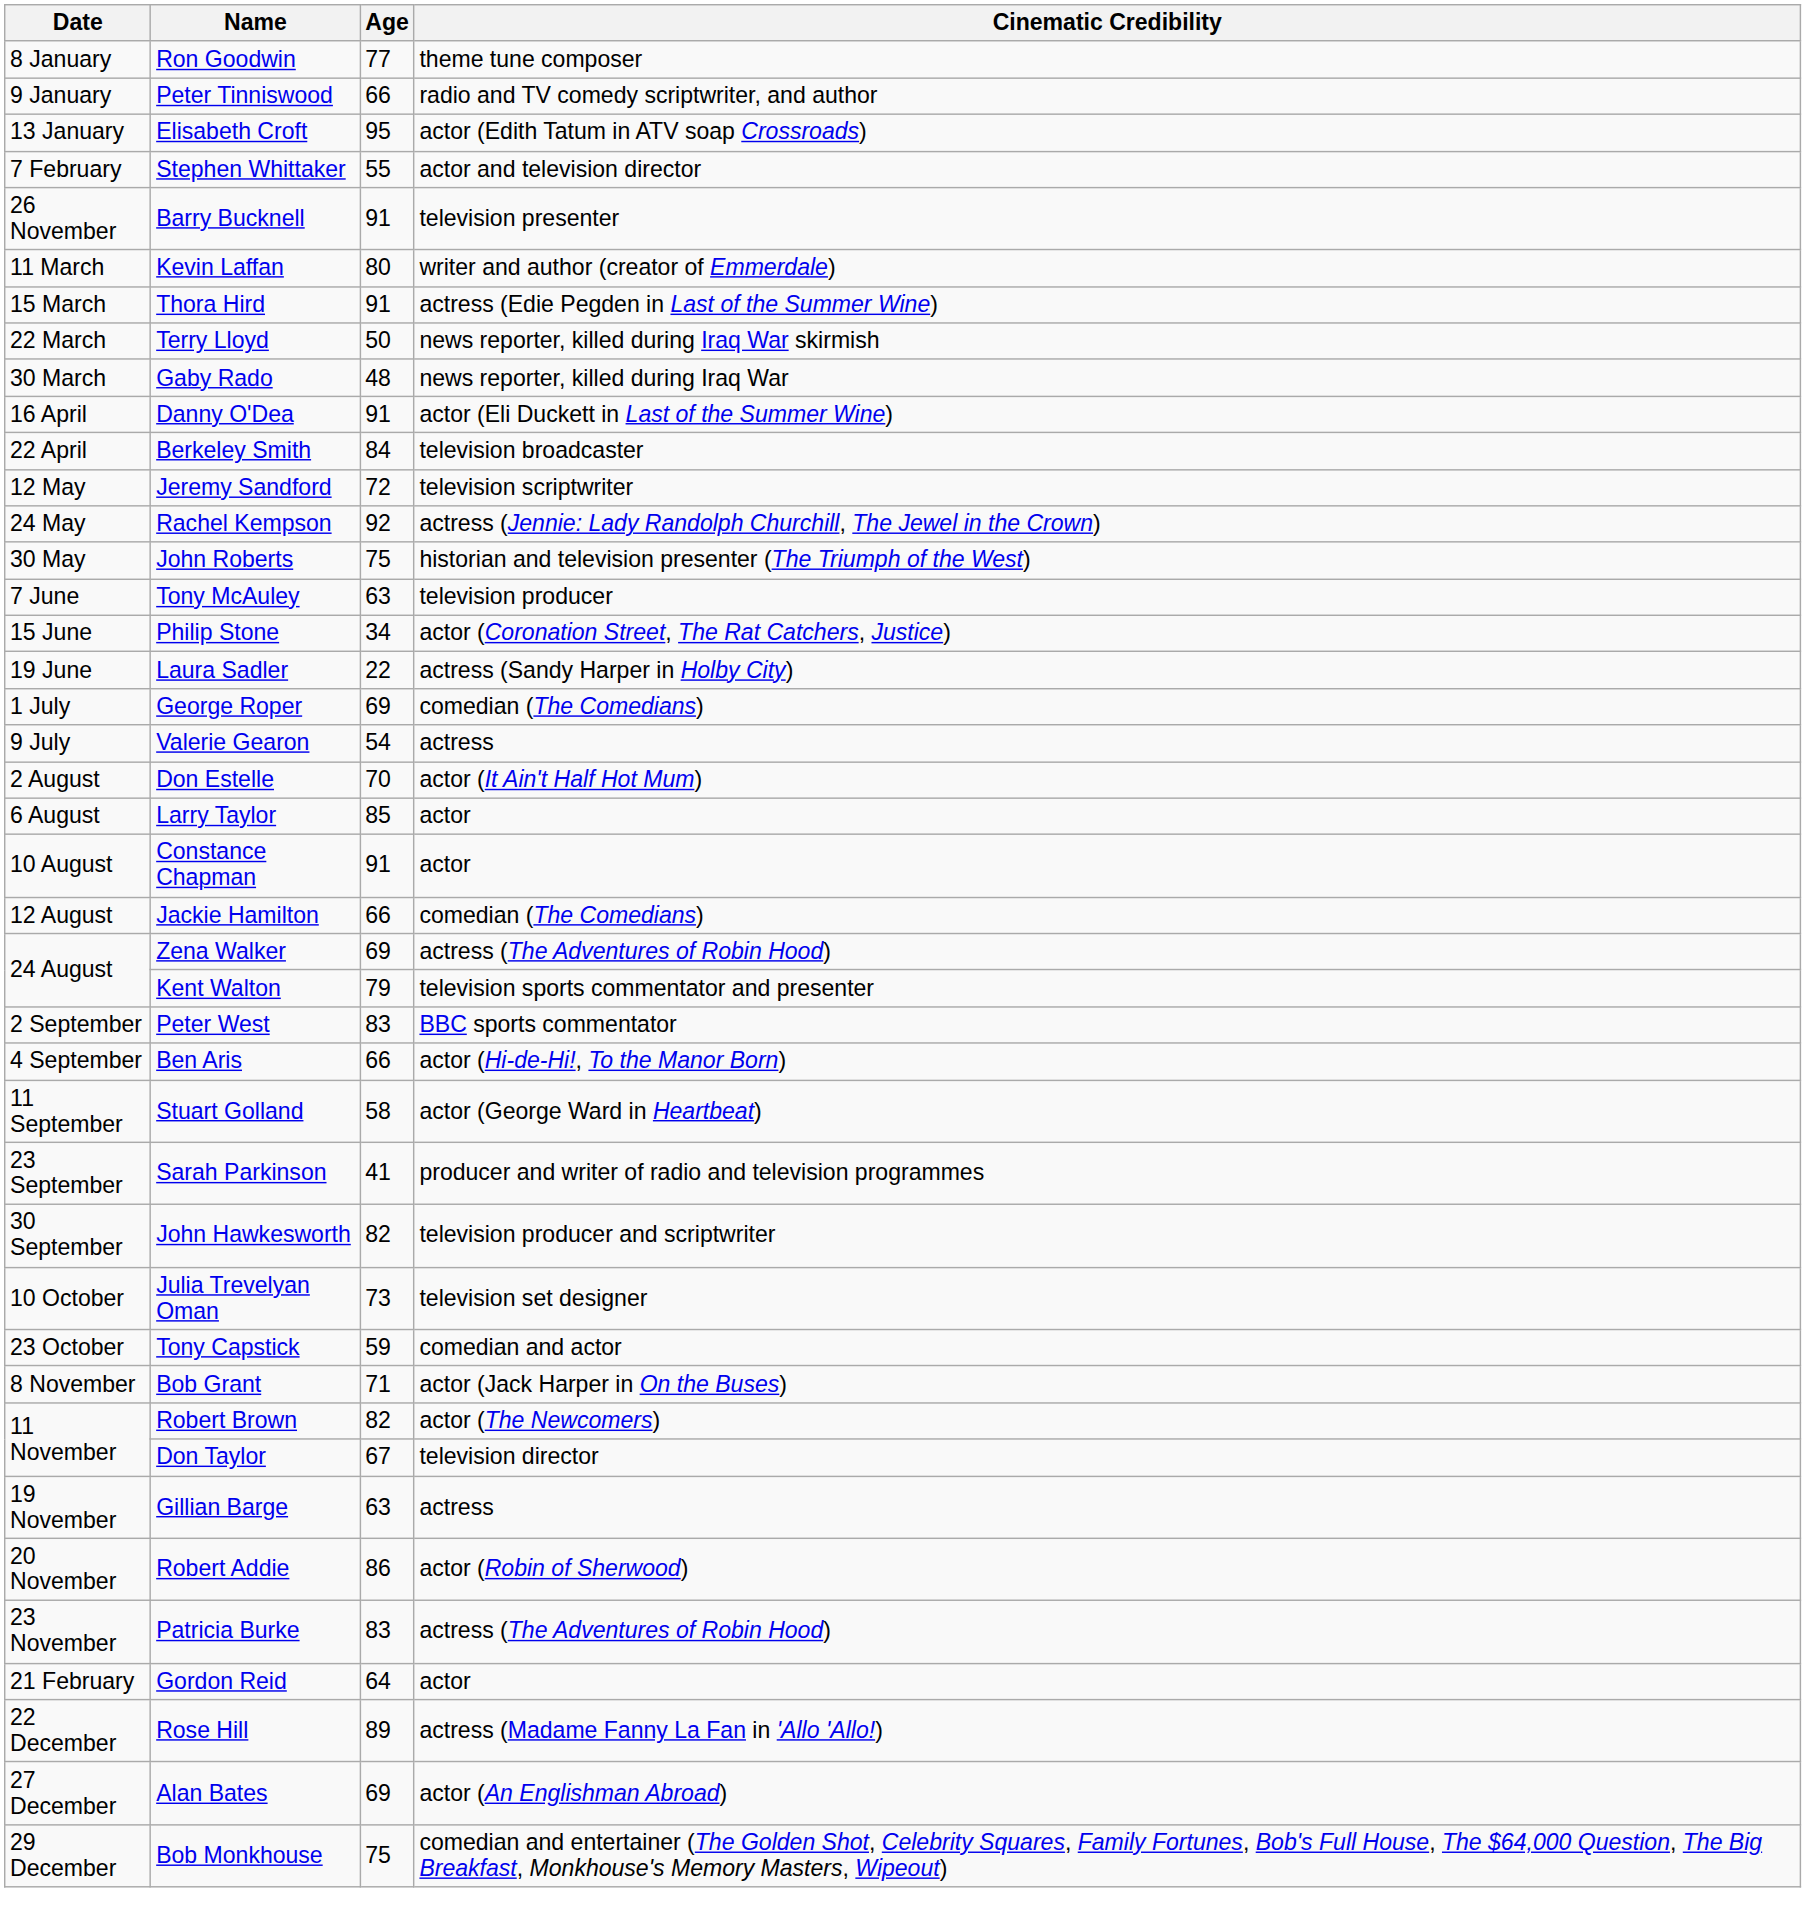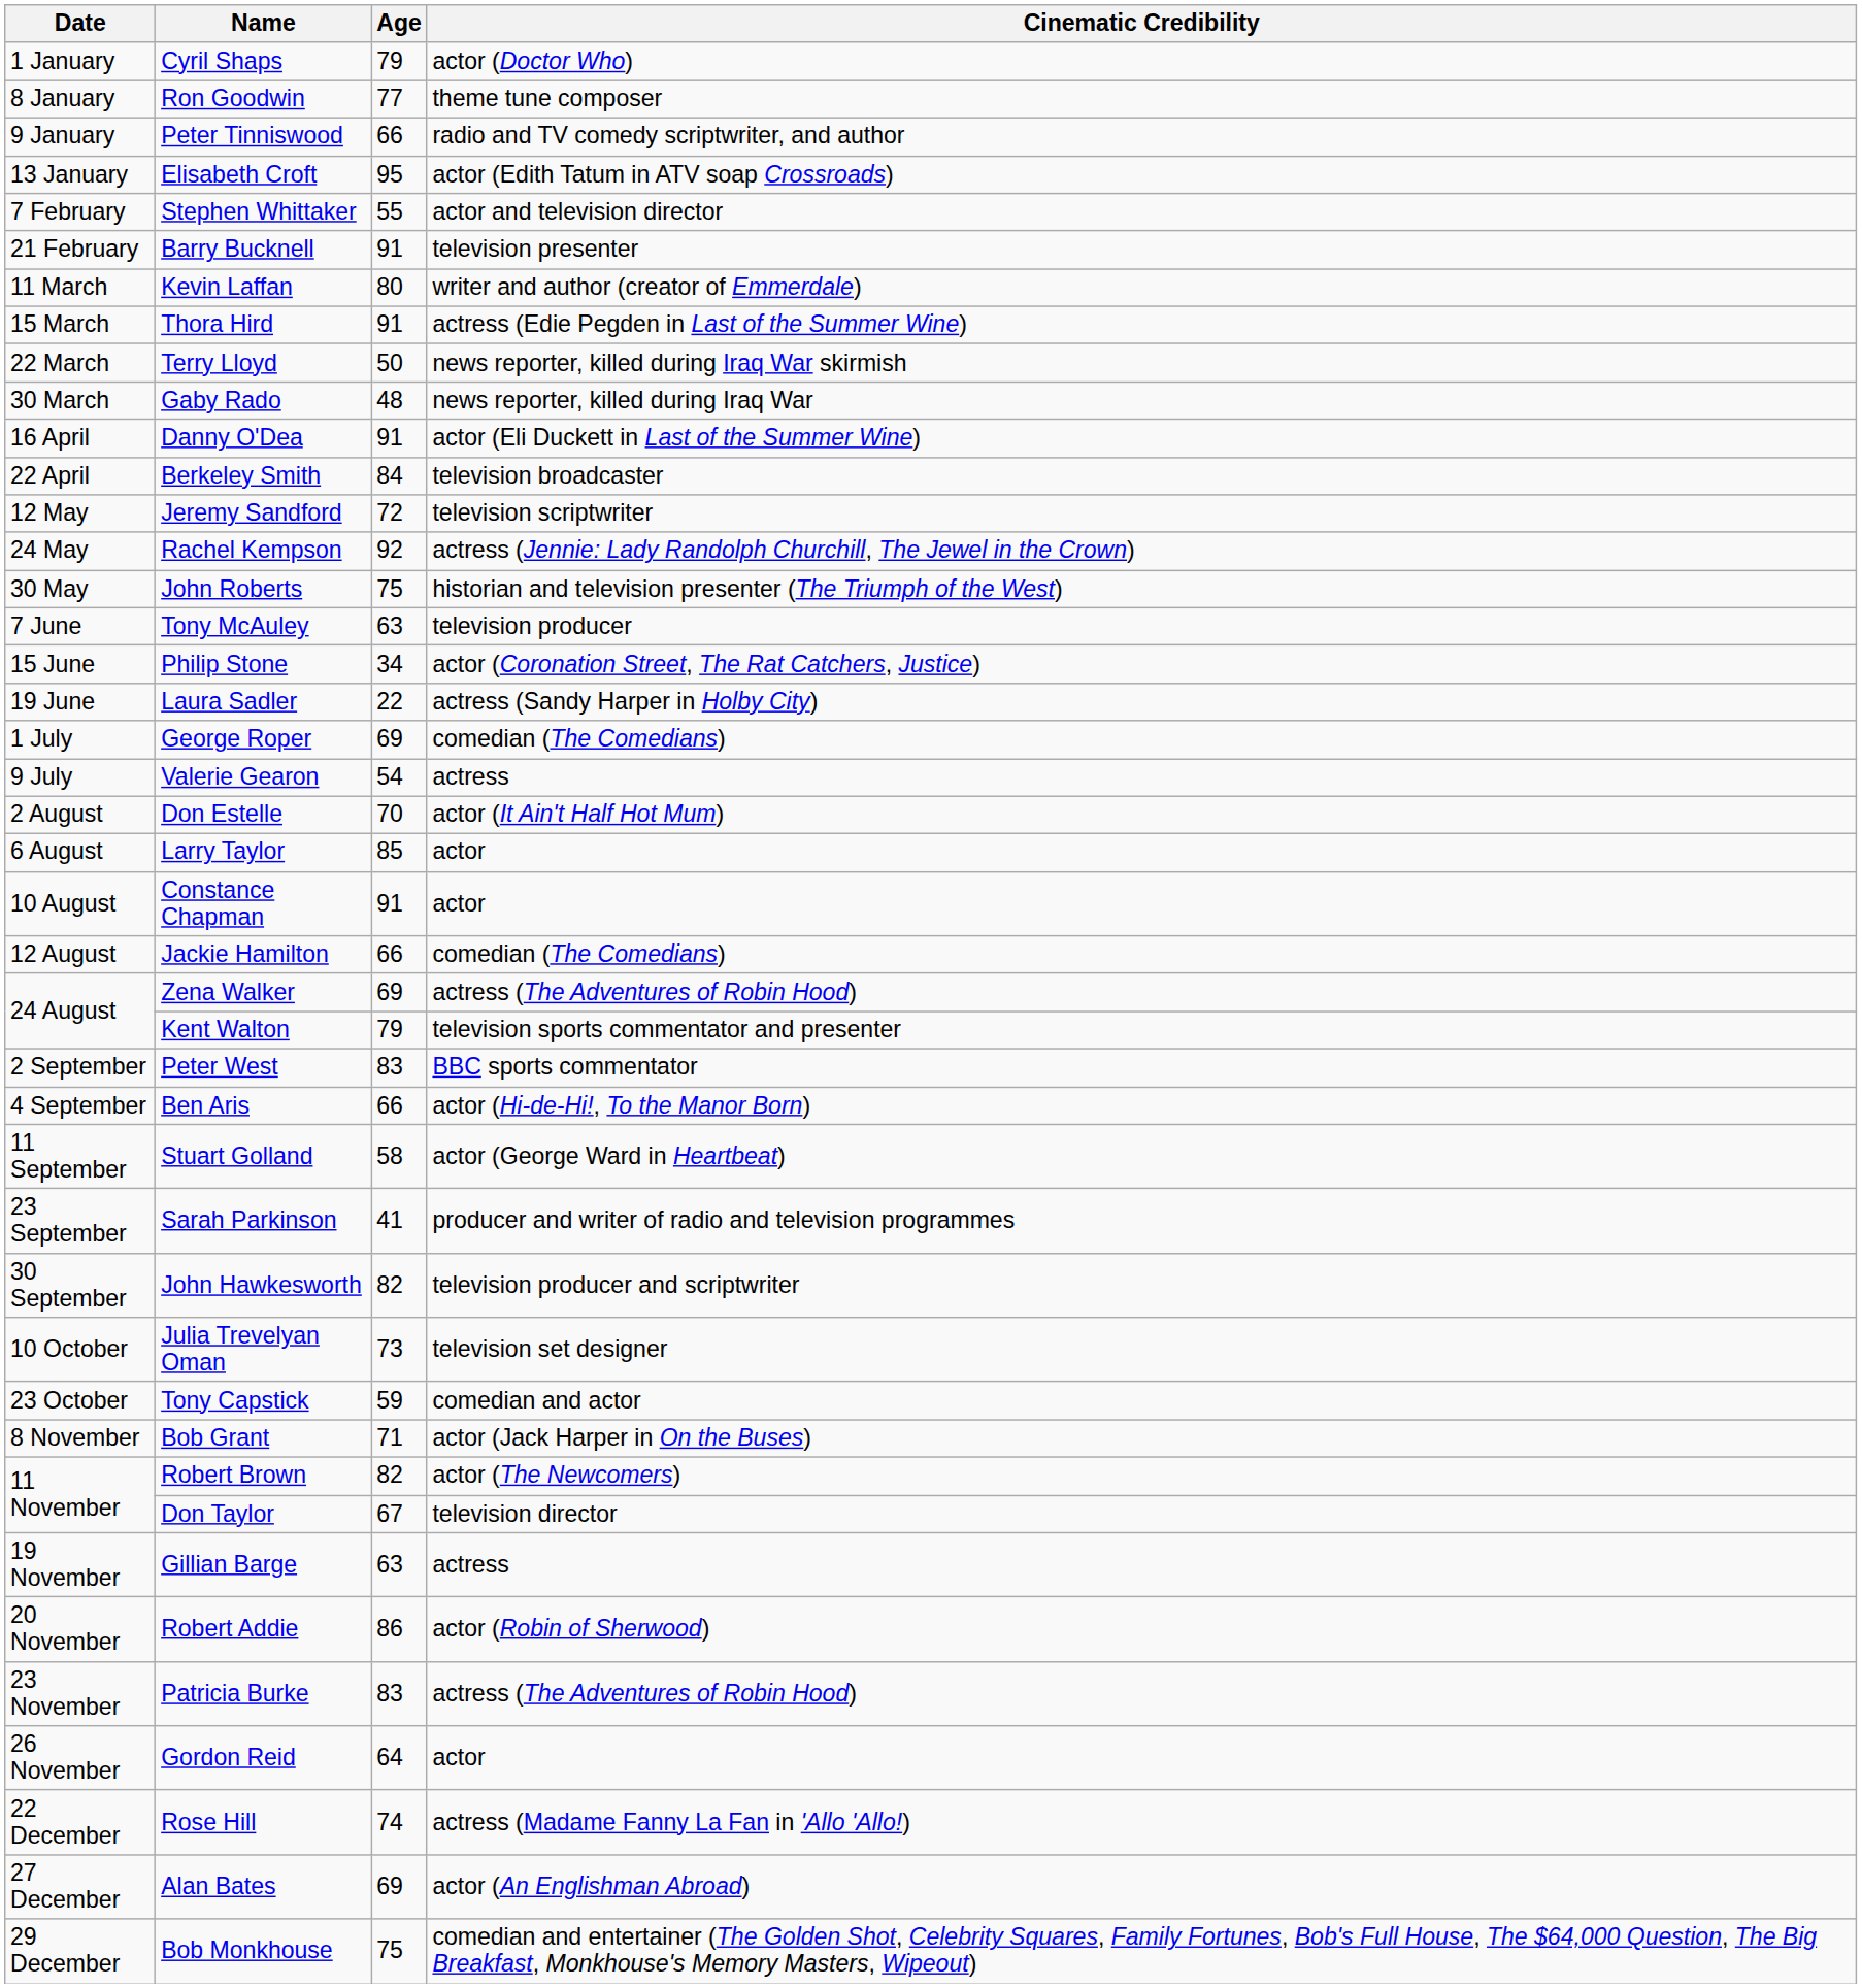+ row: 1 January | Cyril Shaps | 79 | actor (Doctor Who)
Barry Bucknell | Date: 26 November -> 21 February
Gordon Reid | Date: 21 February -> 26 November
Rose Hill | Age: 89 -> 74
